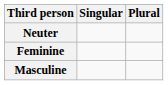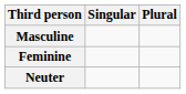rows swapped: Masculine <-> Neuter
